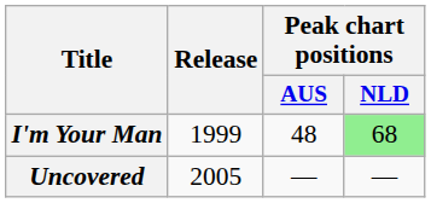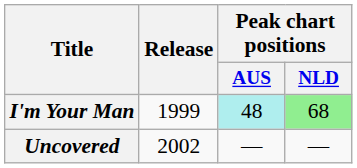I'm Your Man | Peak chart positions / AUS: no background -> paleturquoise background
Uncovered | Release: 2005 -> 2002
